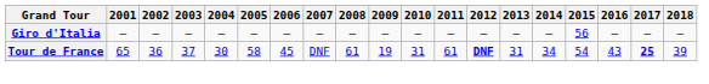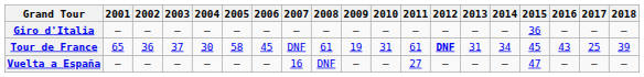Giro d'Italia | 2015: 56 -> 36
Tour de France | 2015: 54 -> 45
Tour de France | 2017: bold -> normal
+ row: Vuelta a España | — | — | — | — | — | — | 16 | DNF | — | — | 27 | — | — | — | 47 | — | — | —
